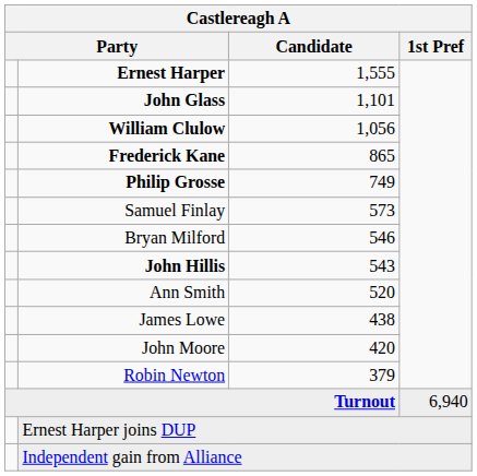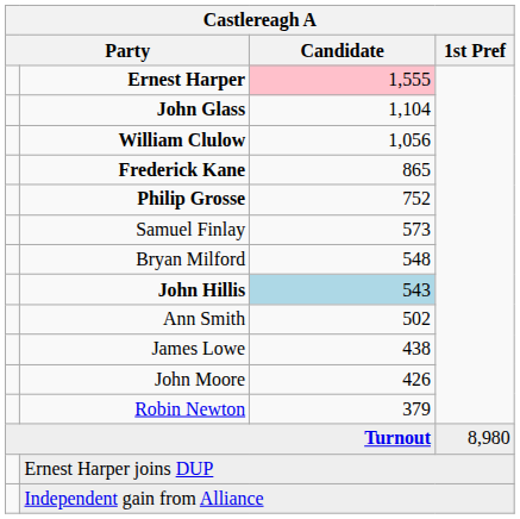Ernest Harper | Candidate: no background -> pink background
John Glass | Candidate: 1,101 -> 1,104
Philip Grosse | Candidate: 749 -> 752
Bryan Milford | Candidate: 546 -> 548
John Hillis | Candidate: no background -> lightblue background
Ann Smith | Candidate: 520 -> 502
John Moore | Candidate: 420 -> 426
Turnout | 1st Pref: 6,940 -> 8,980
